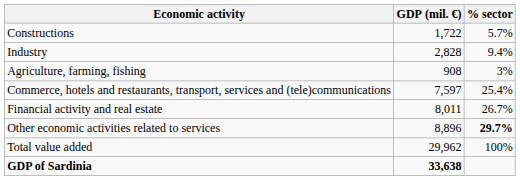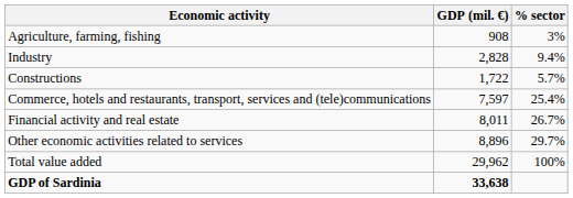rows swapped: Agriculture, farming, fishing <-> Constructions
Other economic activities related to services | % sector: bold -> normal
